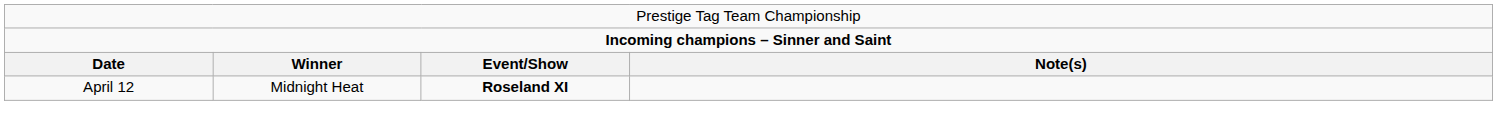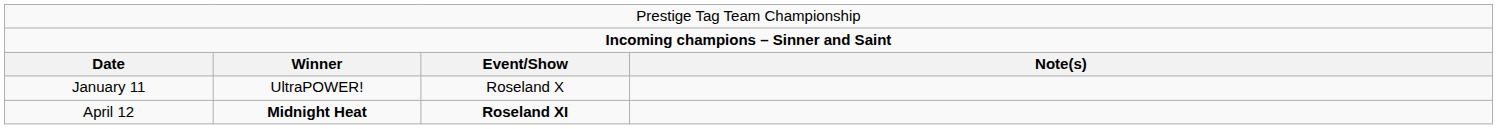+ row: January 11 | UltraPOWER! | Roseland X
April 12 | column 2: normal -> bold
